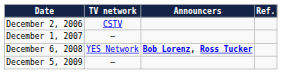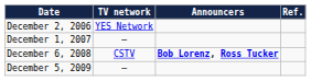December 2, 2006 | TV network: CSTV -> YES Network
December 6, 2008 | TV network: YES Network -> CSTV
